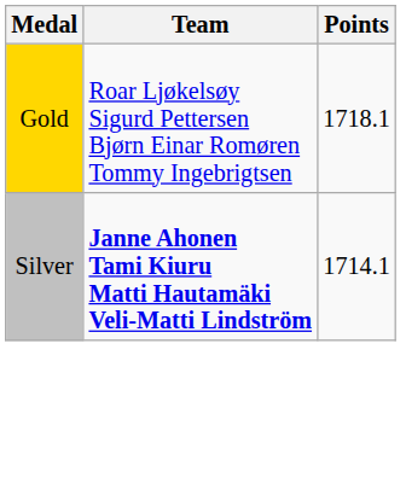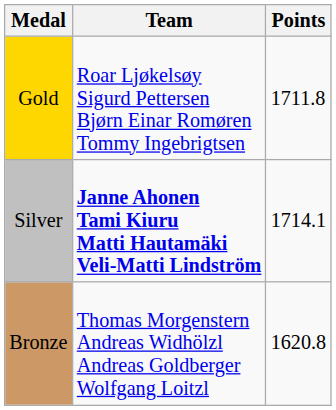Gold | Points: 1718.1 -> 1711.8
+ row: Bronze | Thomas Morgenstern Andreas Widhölzl Andreas Goldberger Wolfgang Loitzl | 1620.8
